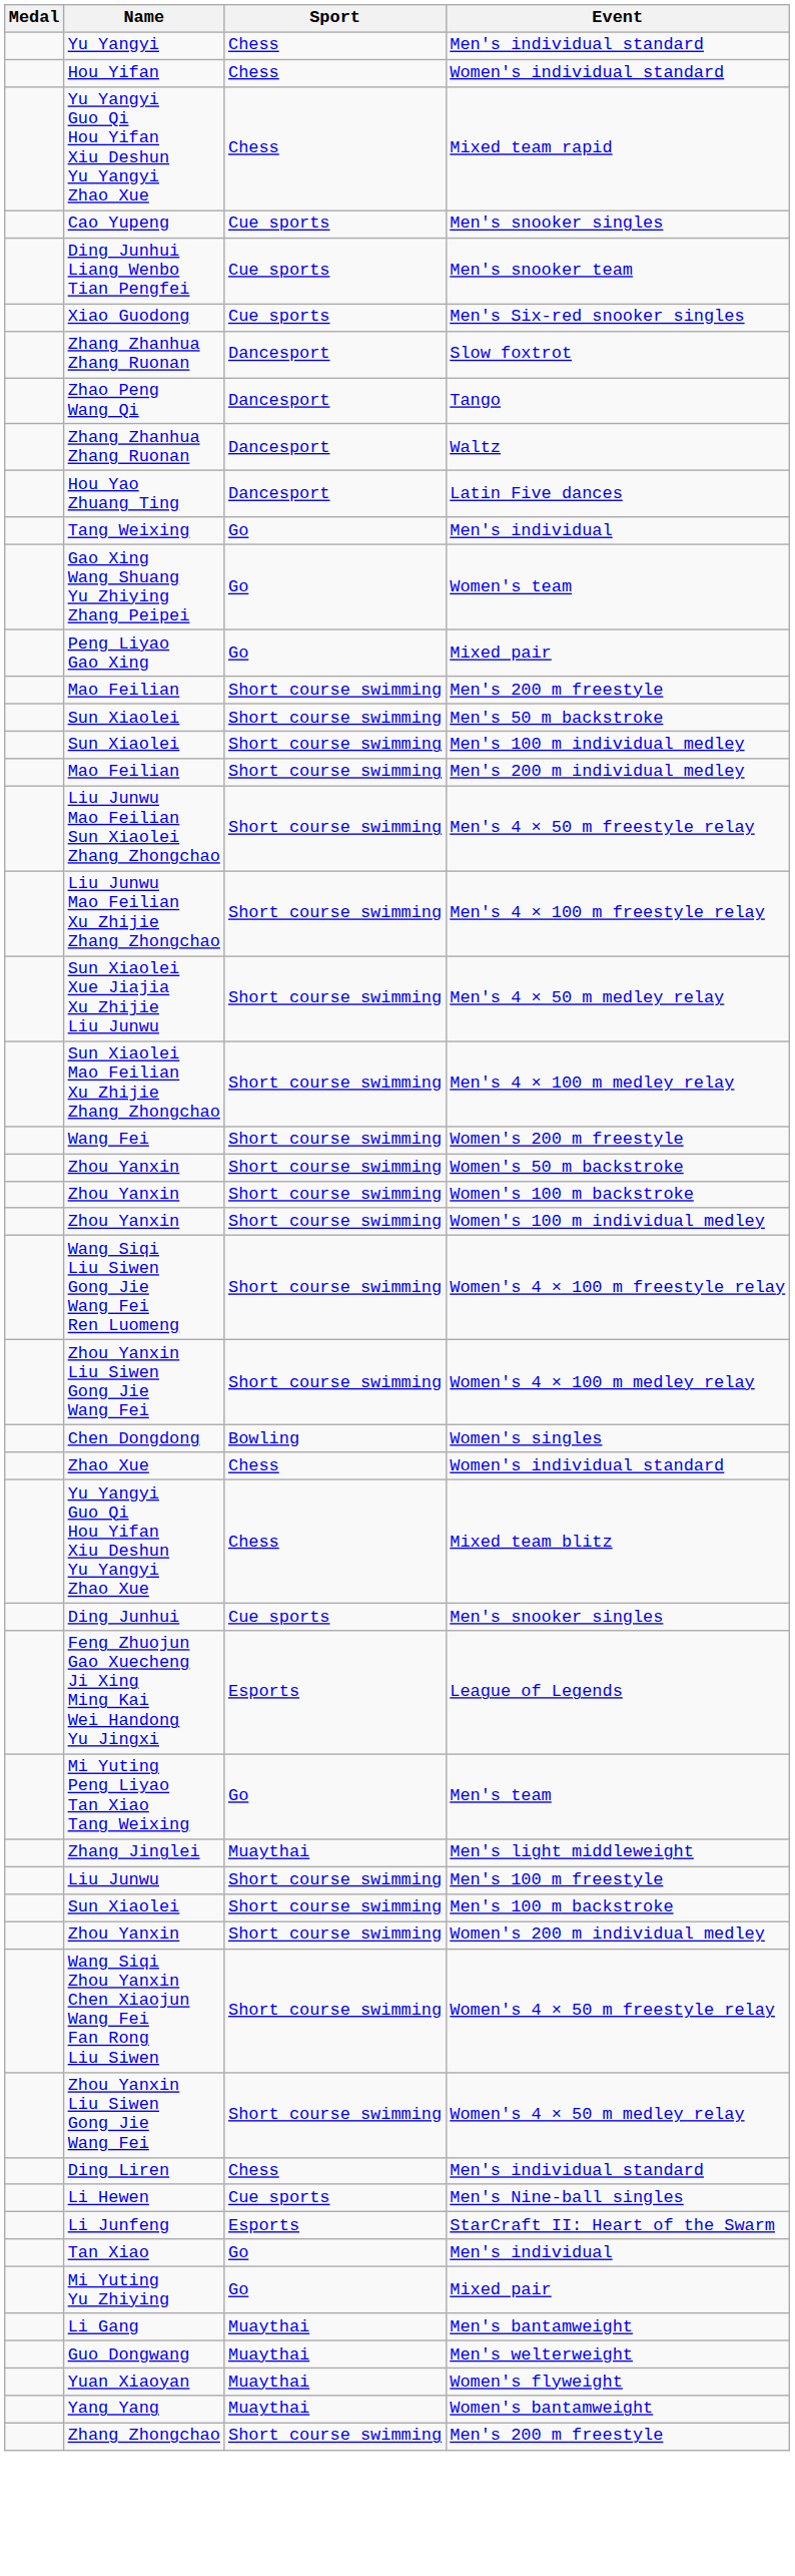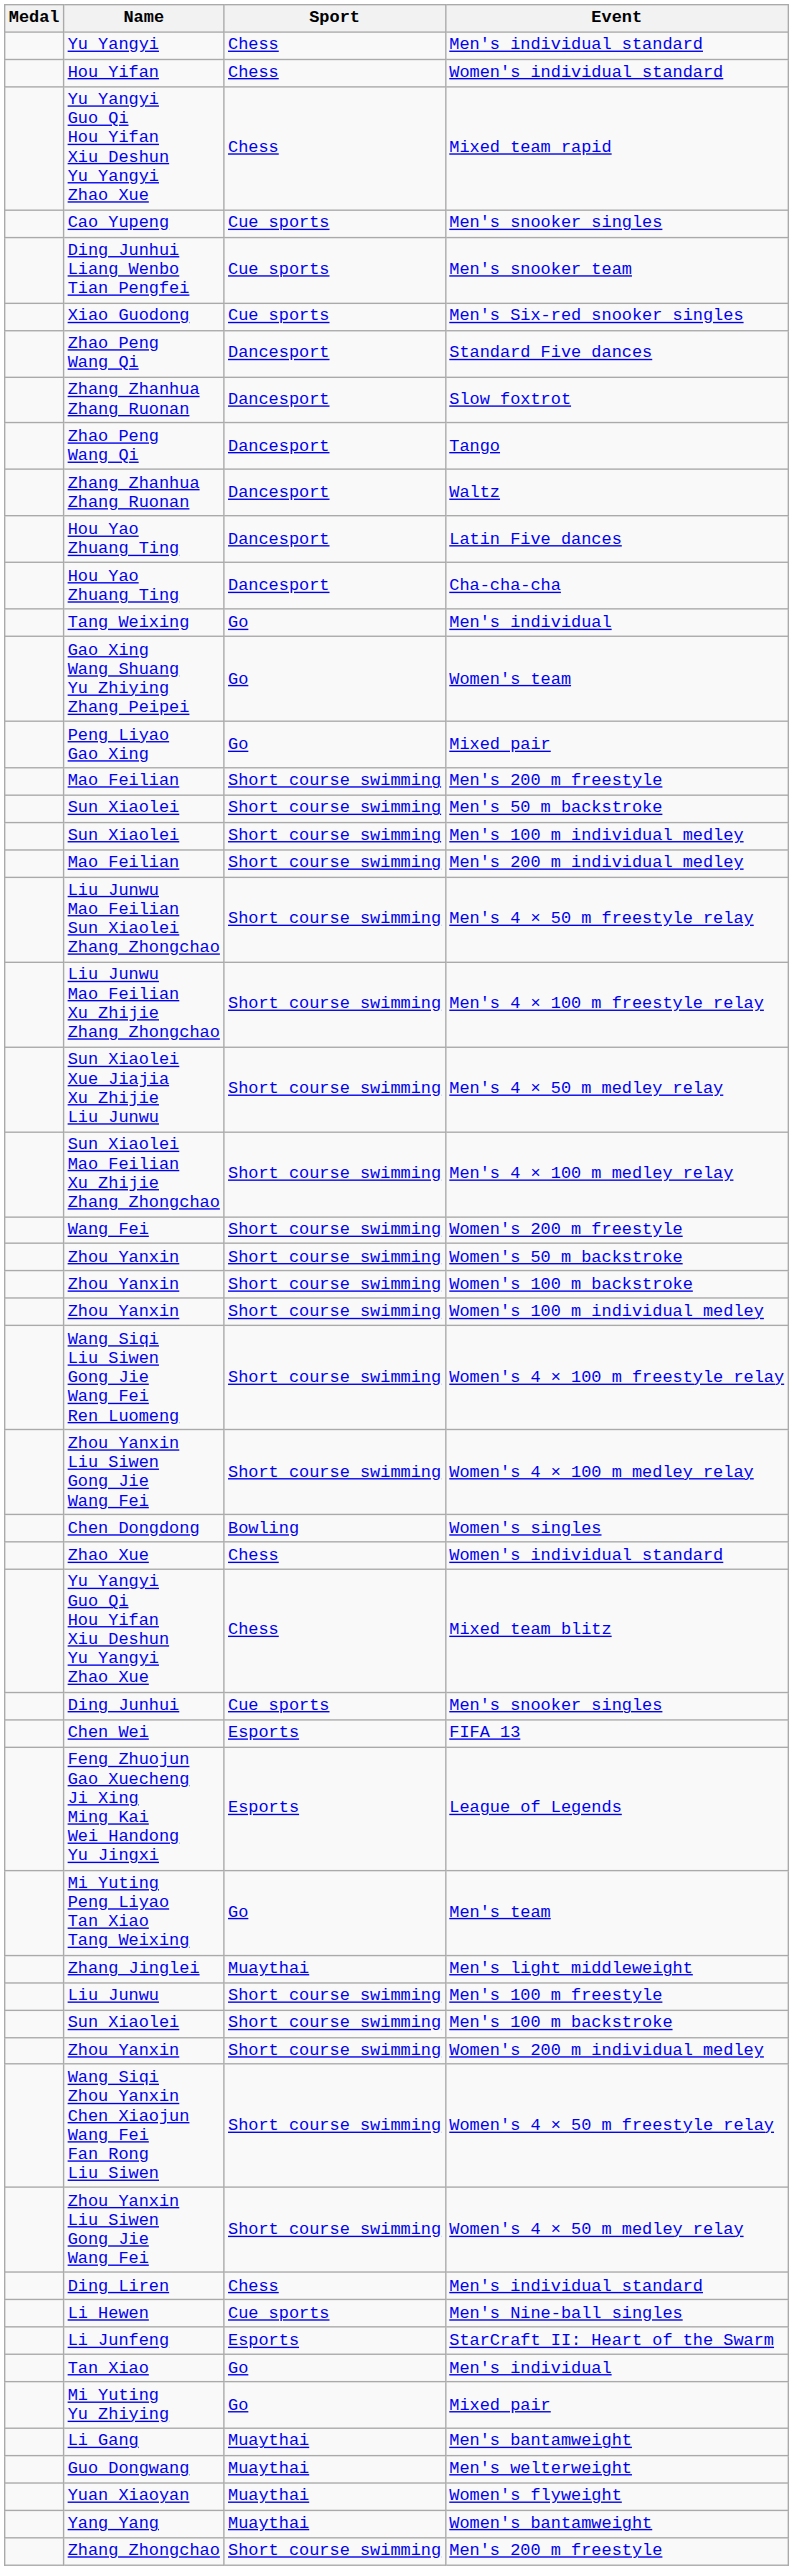+ row: Zhao Peng Wang Qi | Dancesport | Standard Five dances
+ row: Hou Yao Zhuang Ting | Dancesport | Cha-cha-cha
+ row: Chen Wei | Esports | FIFA 13
